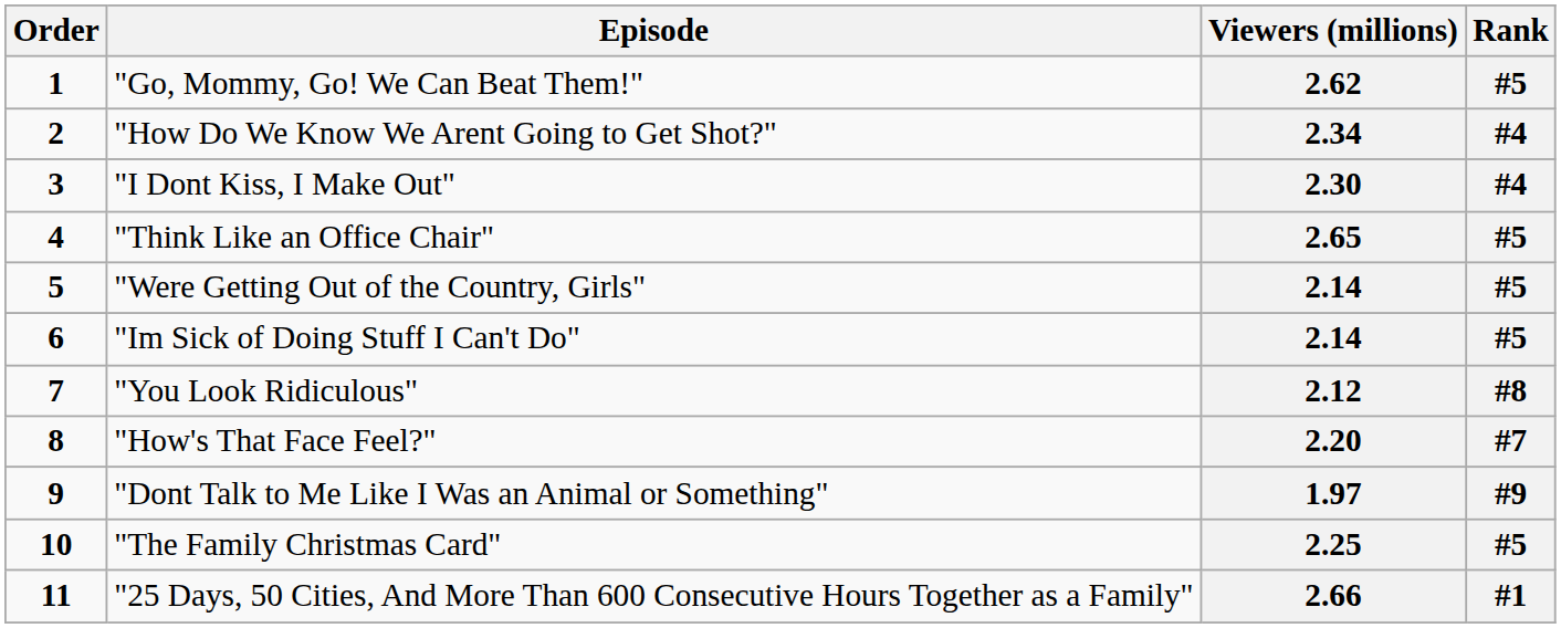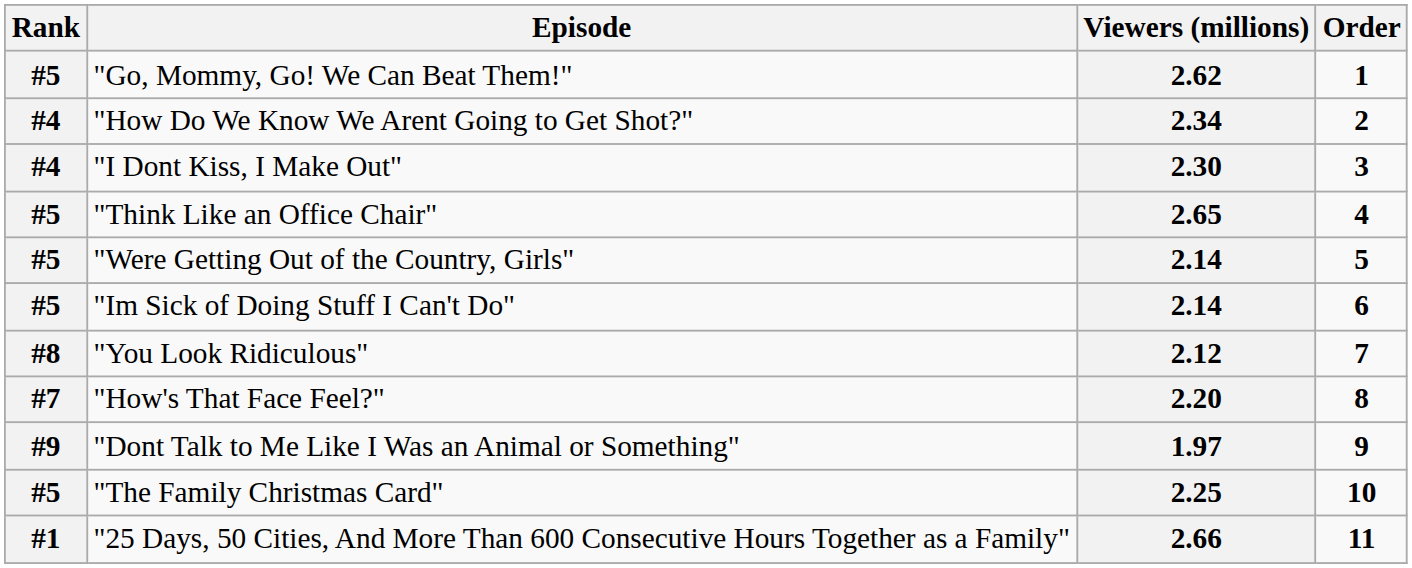columns swapped: Order <-> Rank
